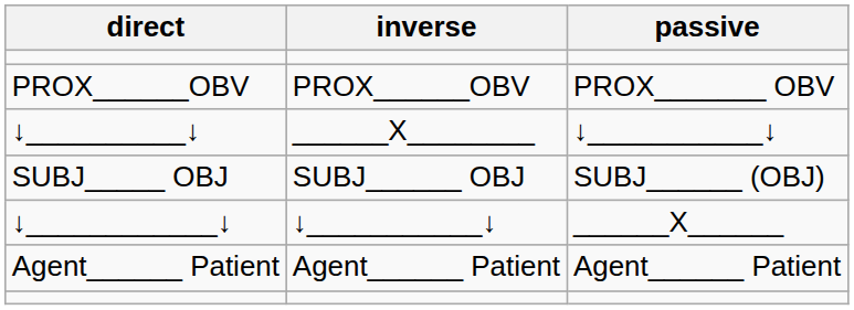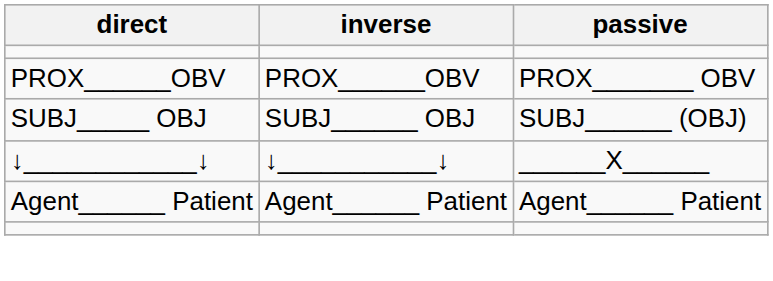- row: ↓__________↓ | ______X________ | ↓___________↓
